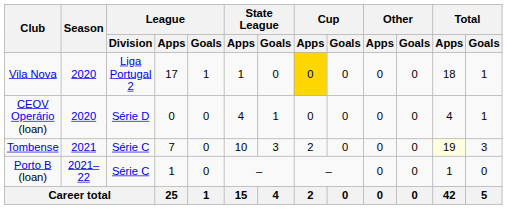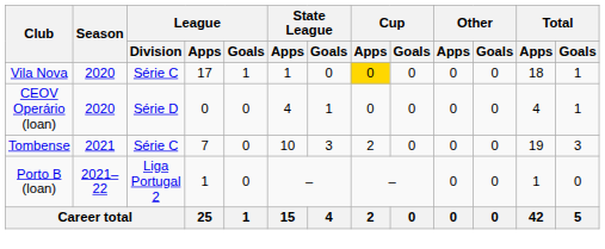Vila Nova | League / Division: Liga Portugal 2 -> Série C
Tombense | Total / Apps: lightyellow background -> no background
Porto B (loan) | League / Division: Série C -> Liga Portugal 2
